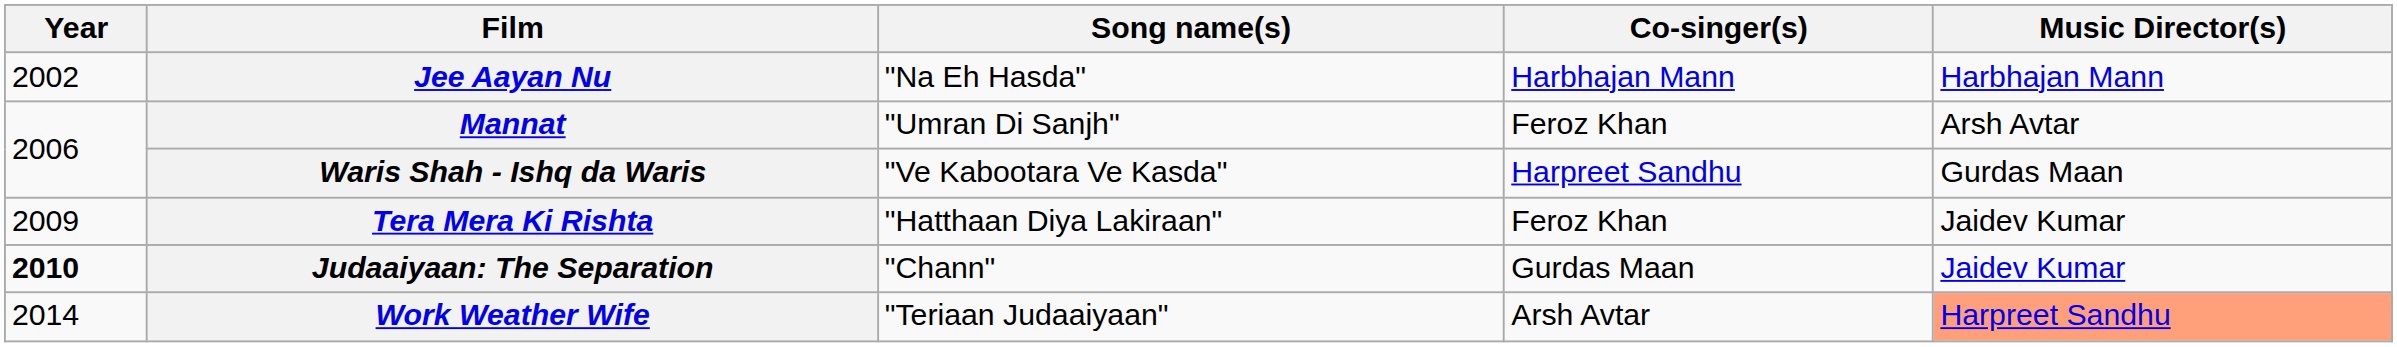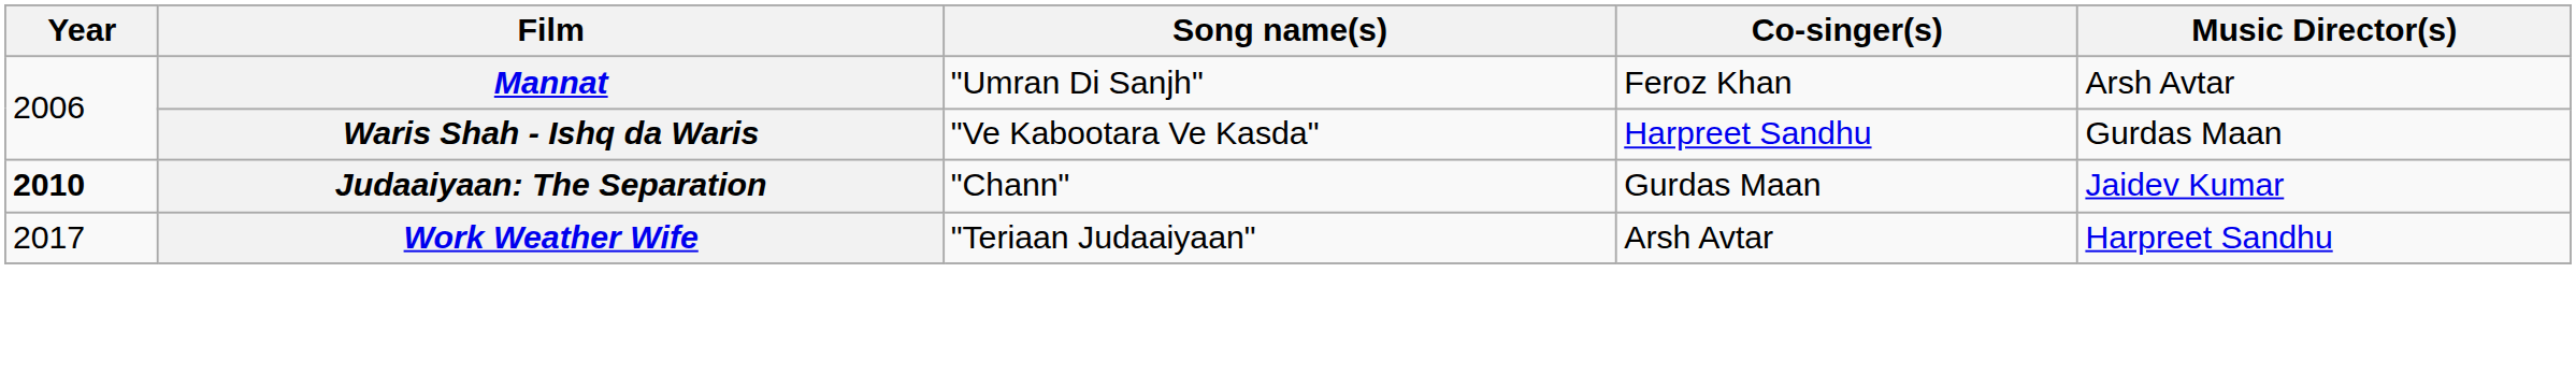- row: 2002 | Jee Aayan Nu | "Na Eh Hasda" | Harbhajan Mann | Harbhajan Mann
- row: 2009 | Tera Mera Ki Rishta | "Hatthaan Diya Lakiraan" | Feroz Khan | Jaidev Kumar
Work Weather Wife | Year: 2014 -> 2017
Work Weather Wife | Music Director(s): lightsalmon background -> no background
